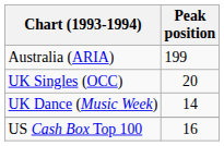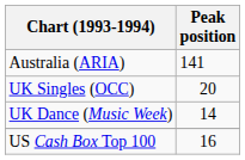Australia (ARIA) | Peak position: 199 -> 141
